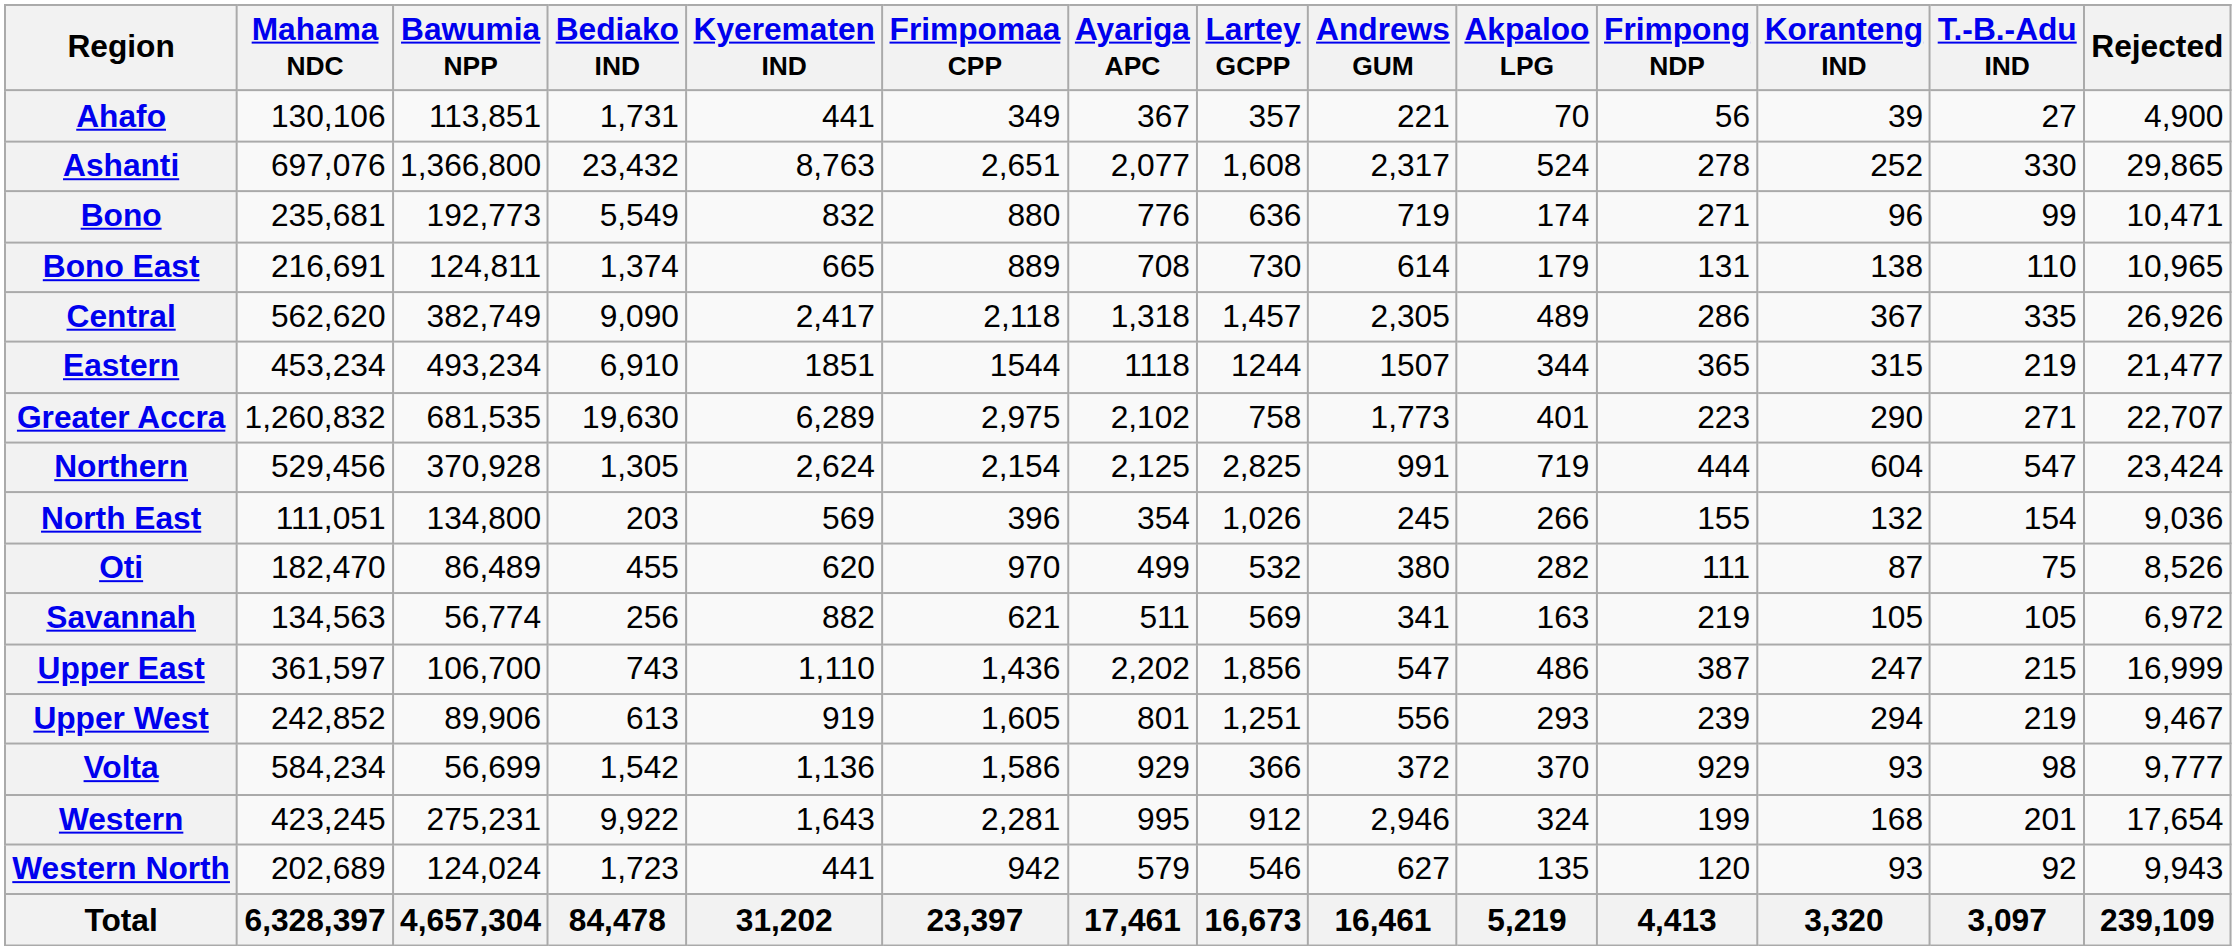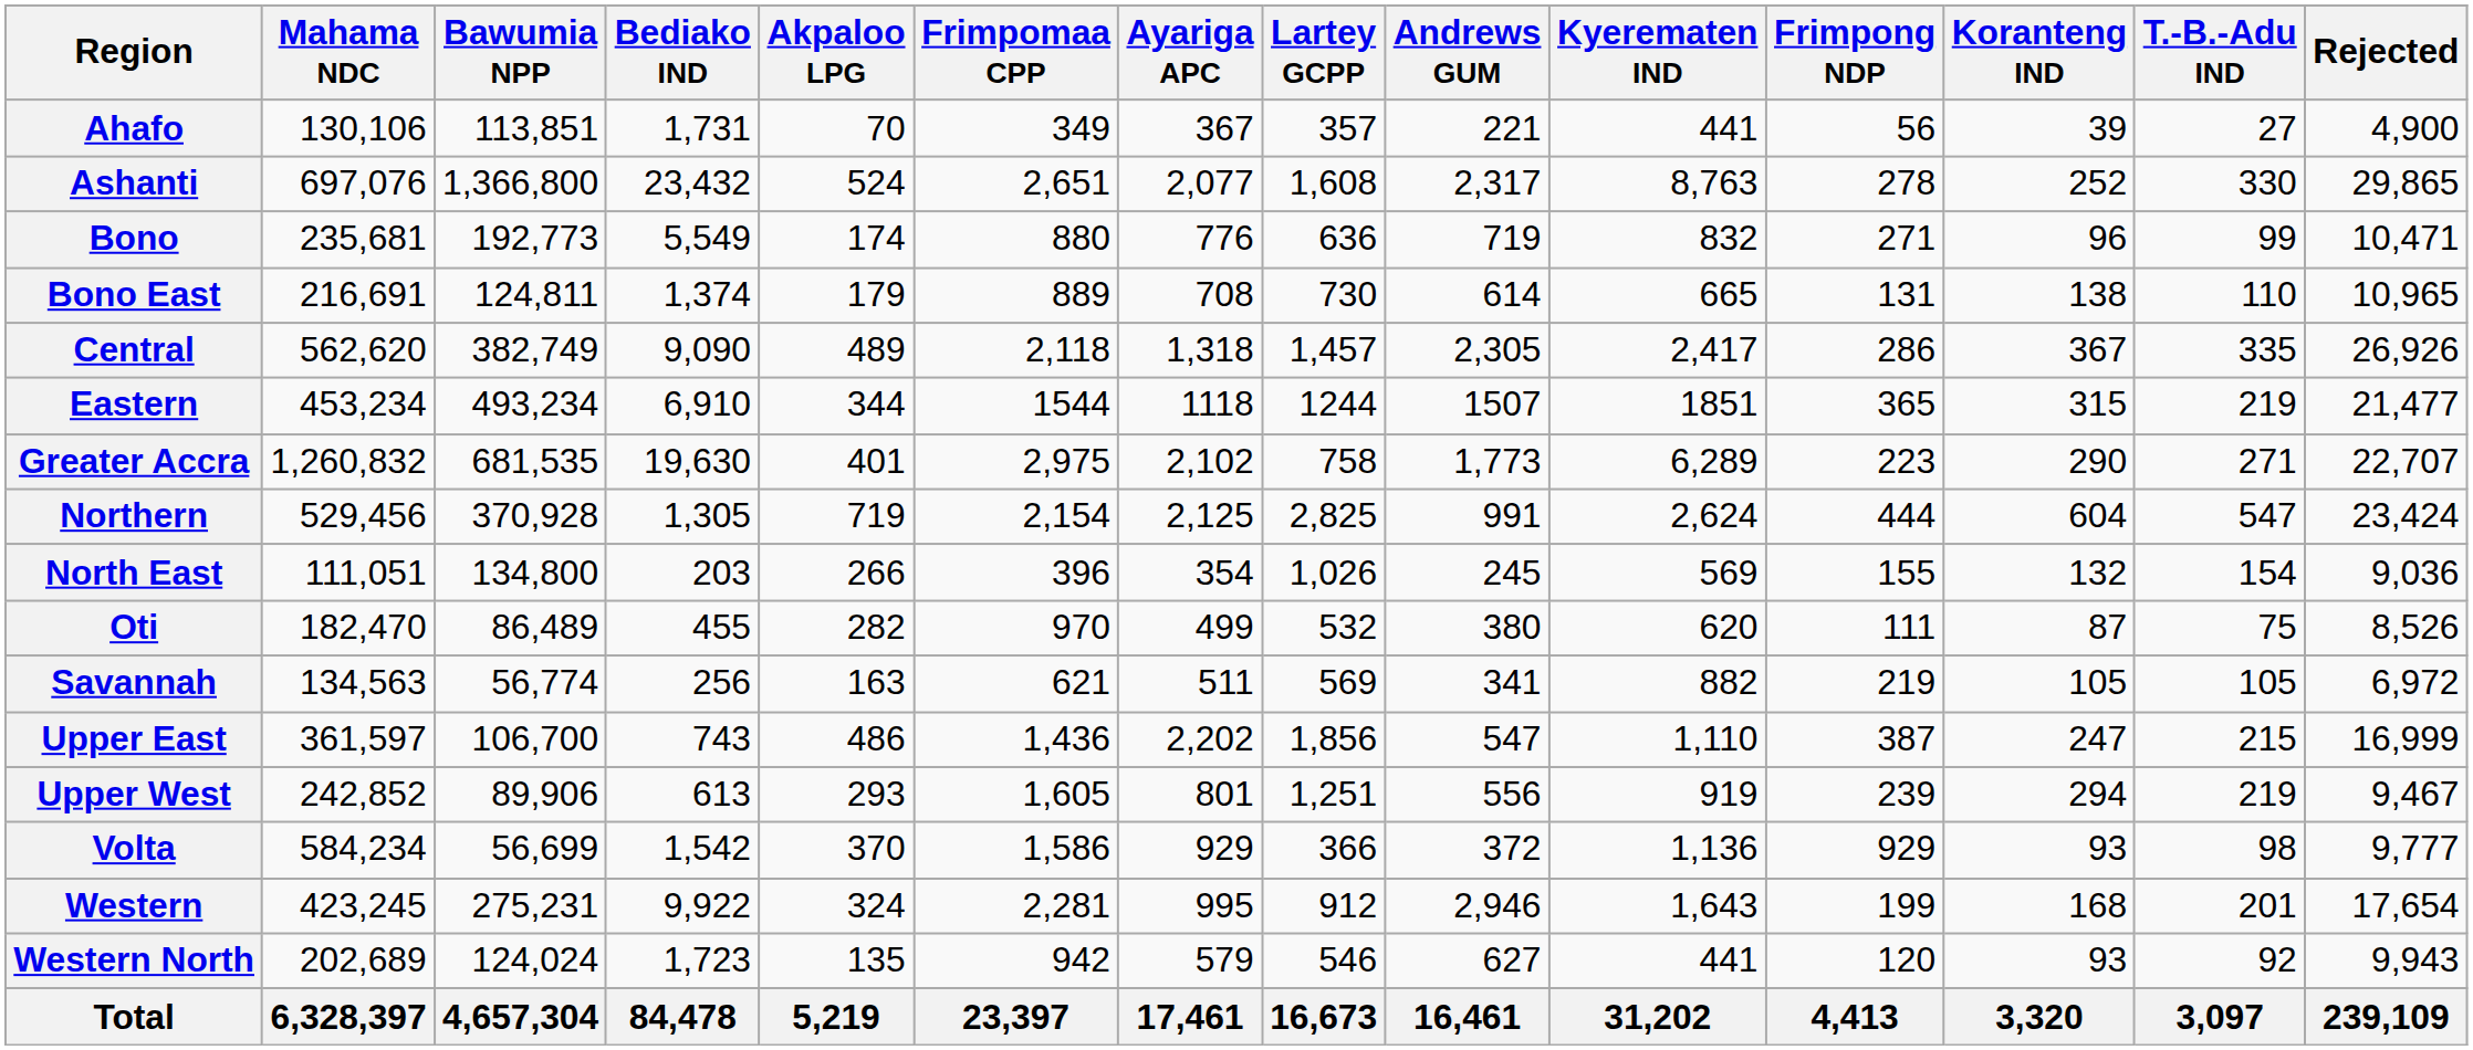columns swapped: Kyerematen IND <-> Akpaloo LPG
